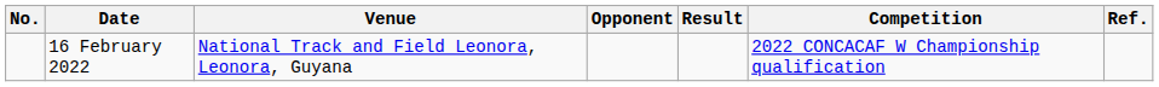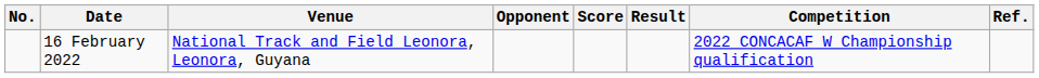+ column: Score
